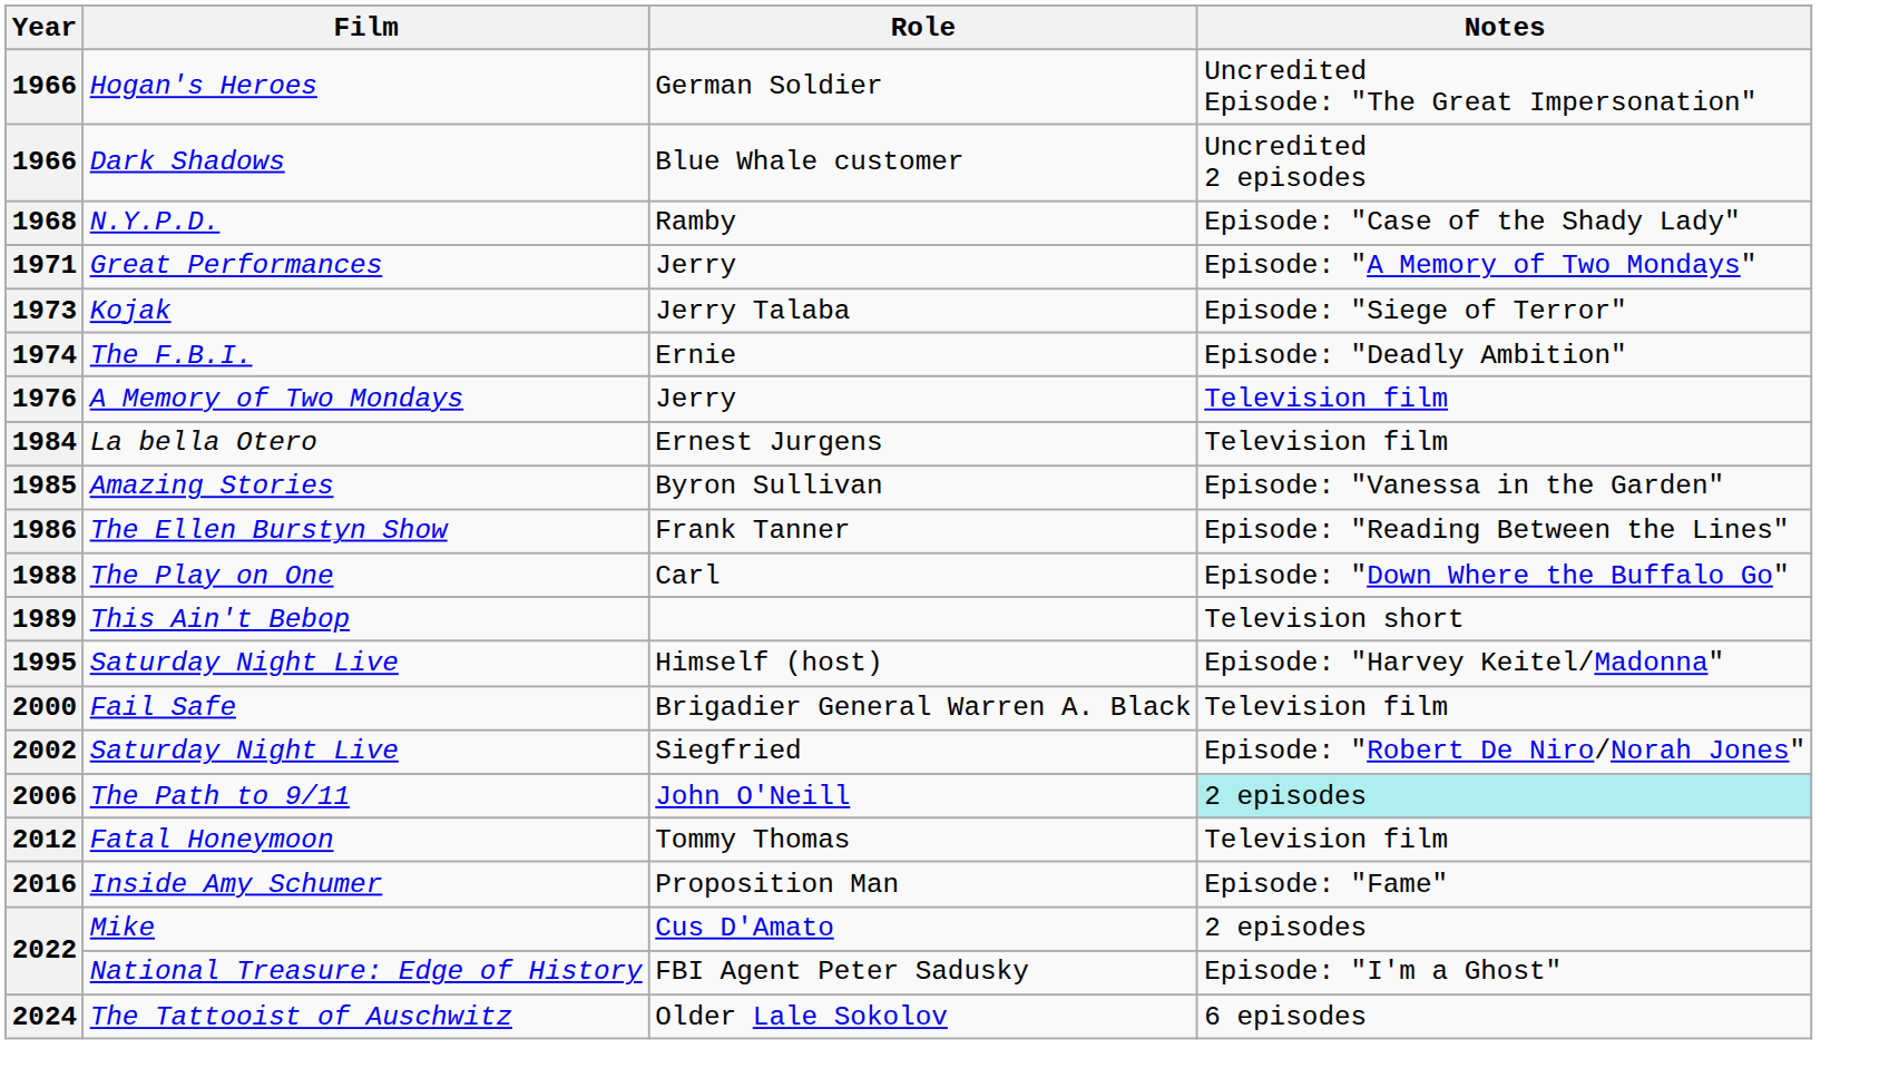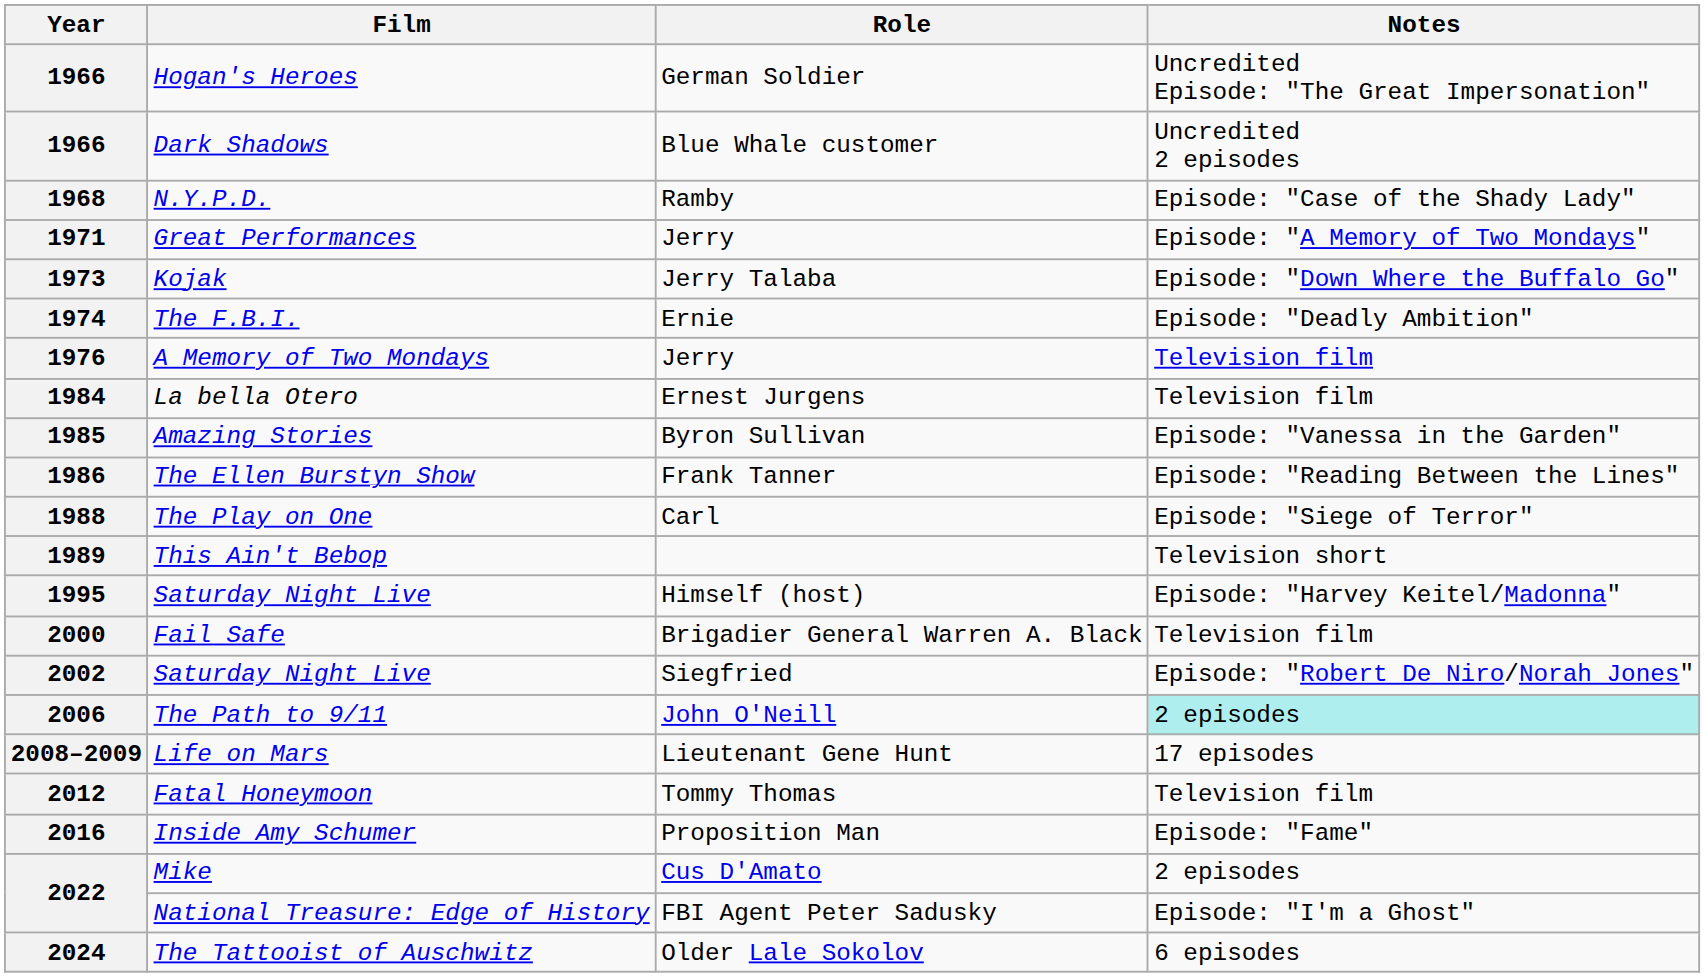Kojak | Notes: Episode: "Siege of Terror" -> Episode: "Down Where the Buffalo Go"
The Play on One | Notes: Episode: "Down Where the Buffalo Go" -> Episode: "Siege of Terror"
+ row: 2008–2009 | Life on Mars | Lieutenant Gene Hunt | 17 episodes
